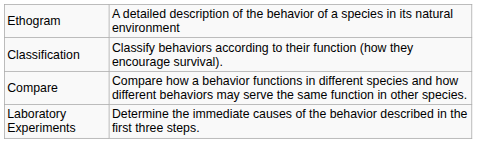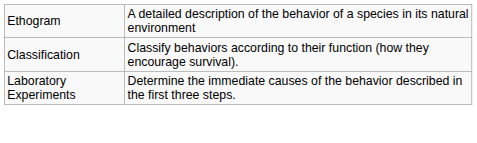- row: Compare | Compare how a behavior functions in different species and how different behaviors may serve the same function in other species.
